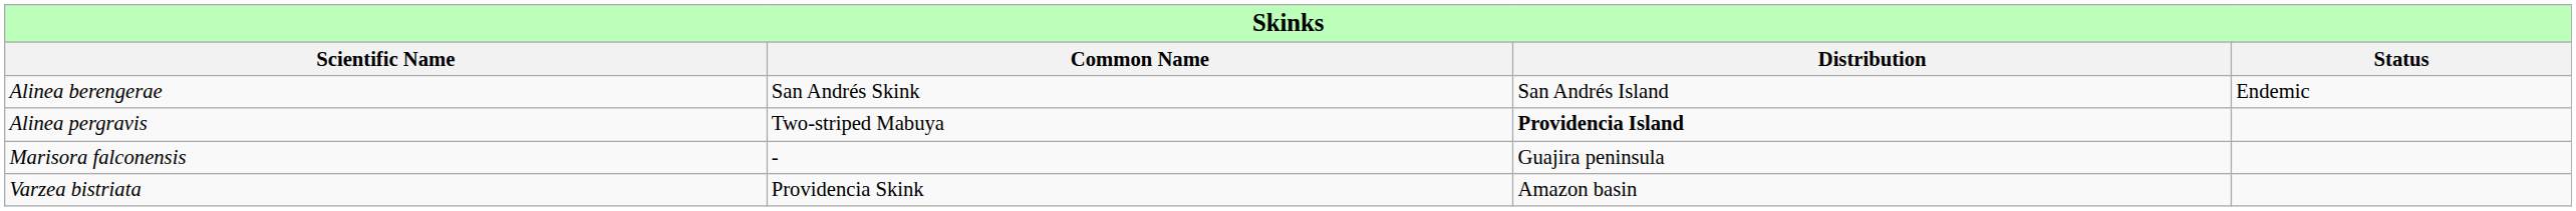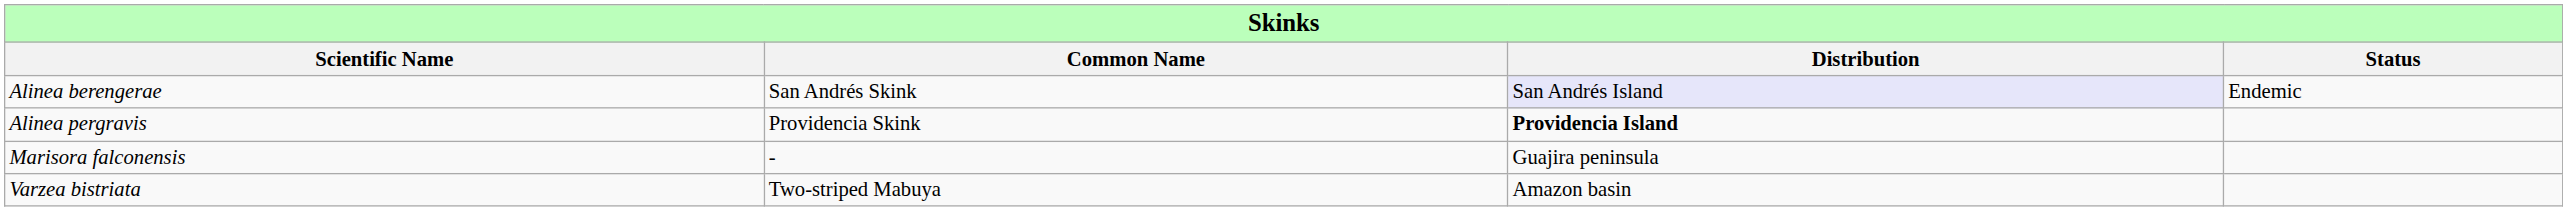Alinea berengerae | column 3: no background -> lavender background
Alinea pergravis | column 2: Two-striped Mabuya -> Providencia Skink
Varzea bistriata | column 2: Providencia Skink -> Two-striped Mabuya
